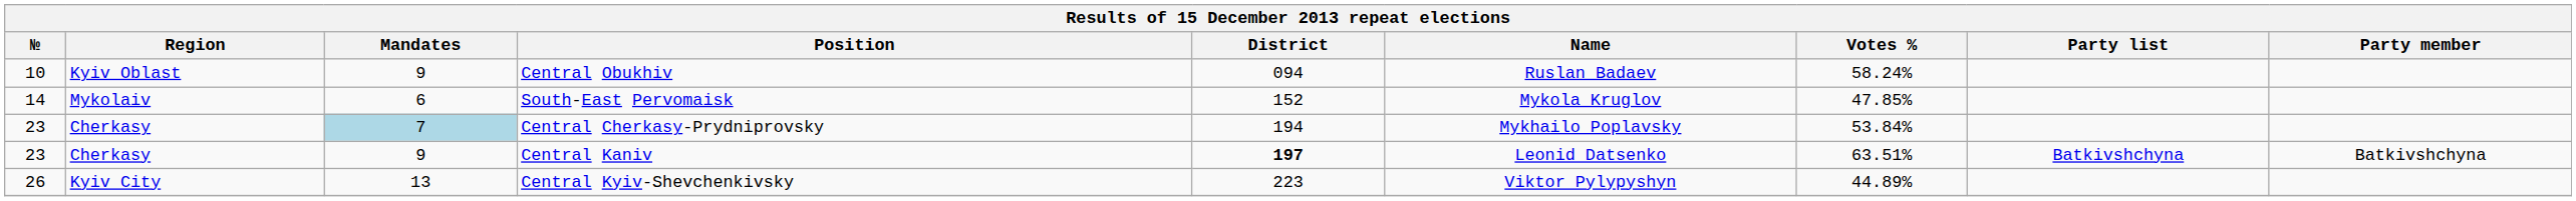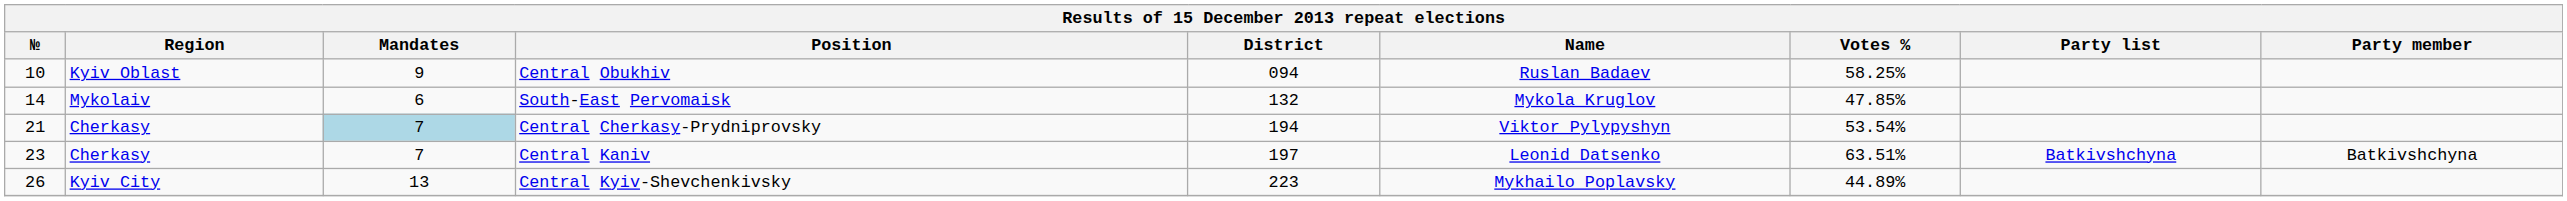Central Obukhiv | Votes %: 58.24% -> 58.25%
South-East Pervomaisk | District: 152 -> 132
Central Cherkasy-Prydniprovsky | №: 23 -> 21
Central Cherkasy-Prydniprovsky | Name: Mykhailo Poplavsky -> Viktor Pylypyshyn
Central Cherkasy-Prydniprovsky | Votes %: 53.84% -> 53.54%
Central Kaniv | Mandates: 9 -> 7
Central Kaniv | District: bold -> normal
Central Kyiv-Shevchenkivsky | Name: Viktor Pylypyshyn -> Mykhailo Poplavsky
